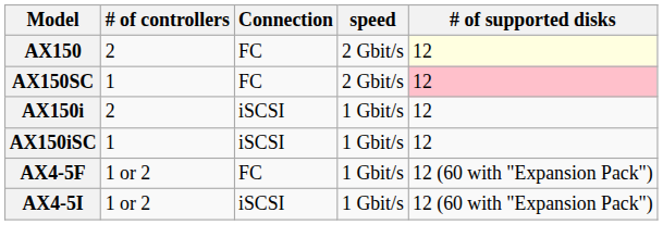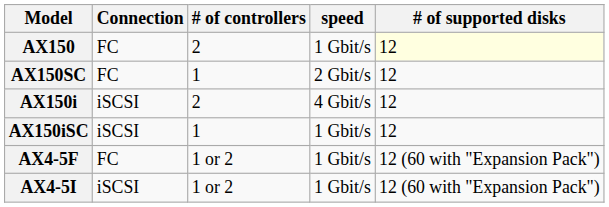columns swapped: Connection <-> # of controllers
AX150 | speed: 2 Gbit/s -> 1 Gbit/s
AX150SC | # of supported disks: pink background -> no background
AX150i | speed: 1 Gbit/s -> 4 Gbit/s
